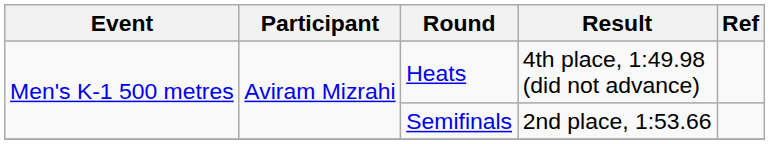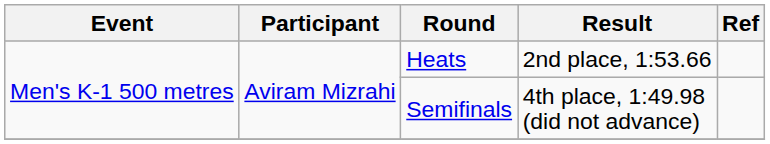Heats | Result: 4th place, 1:49.98 (did not advance) -> 2nd place, 1:53.66
Semifinals | Result: 2nd place, 1:53.66 -> 4th place, 1:49.98 (did not advance)
